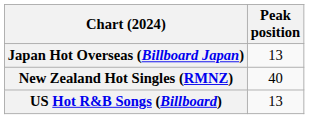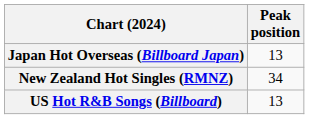New Zealand Hot Singles (RMNZ) | Peak position: 40 -> 34
